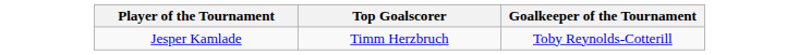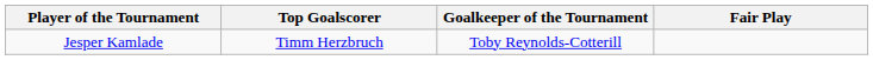+ column: Fair Play
